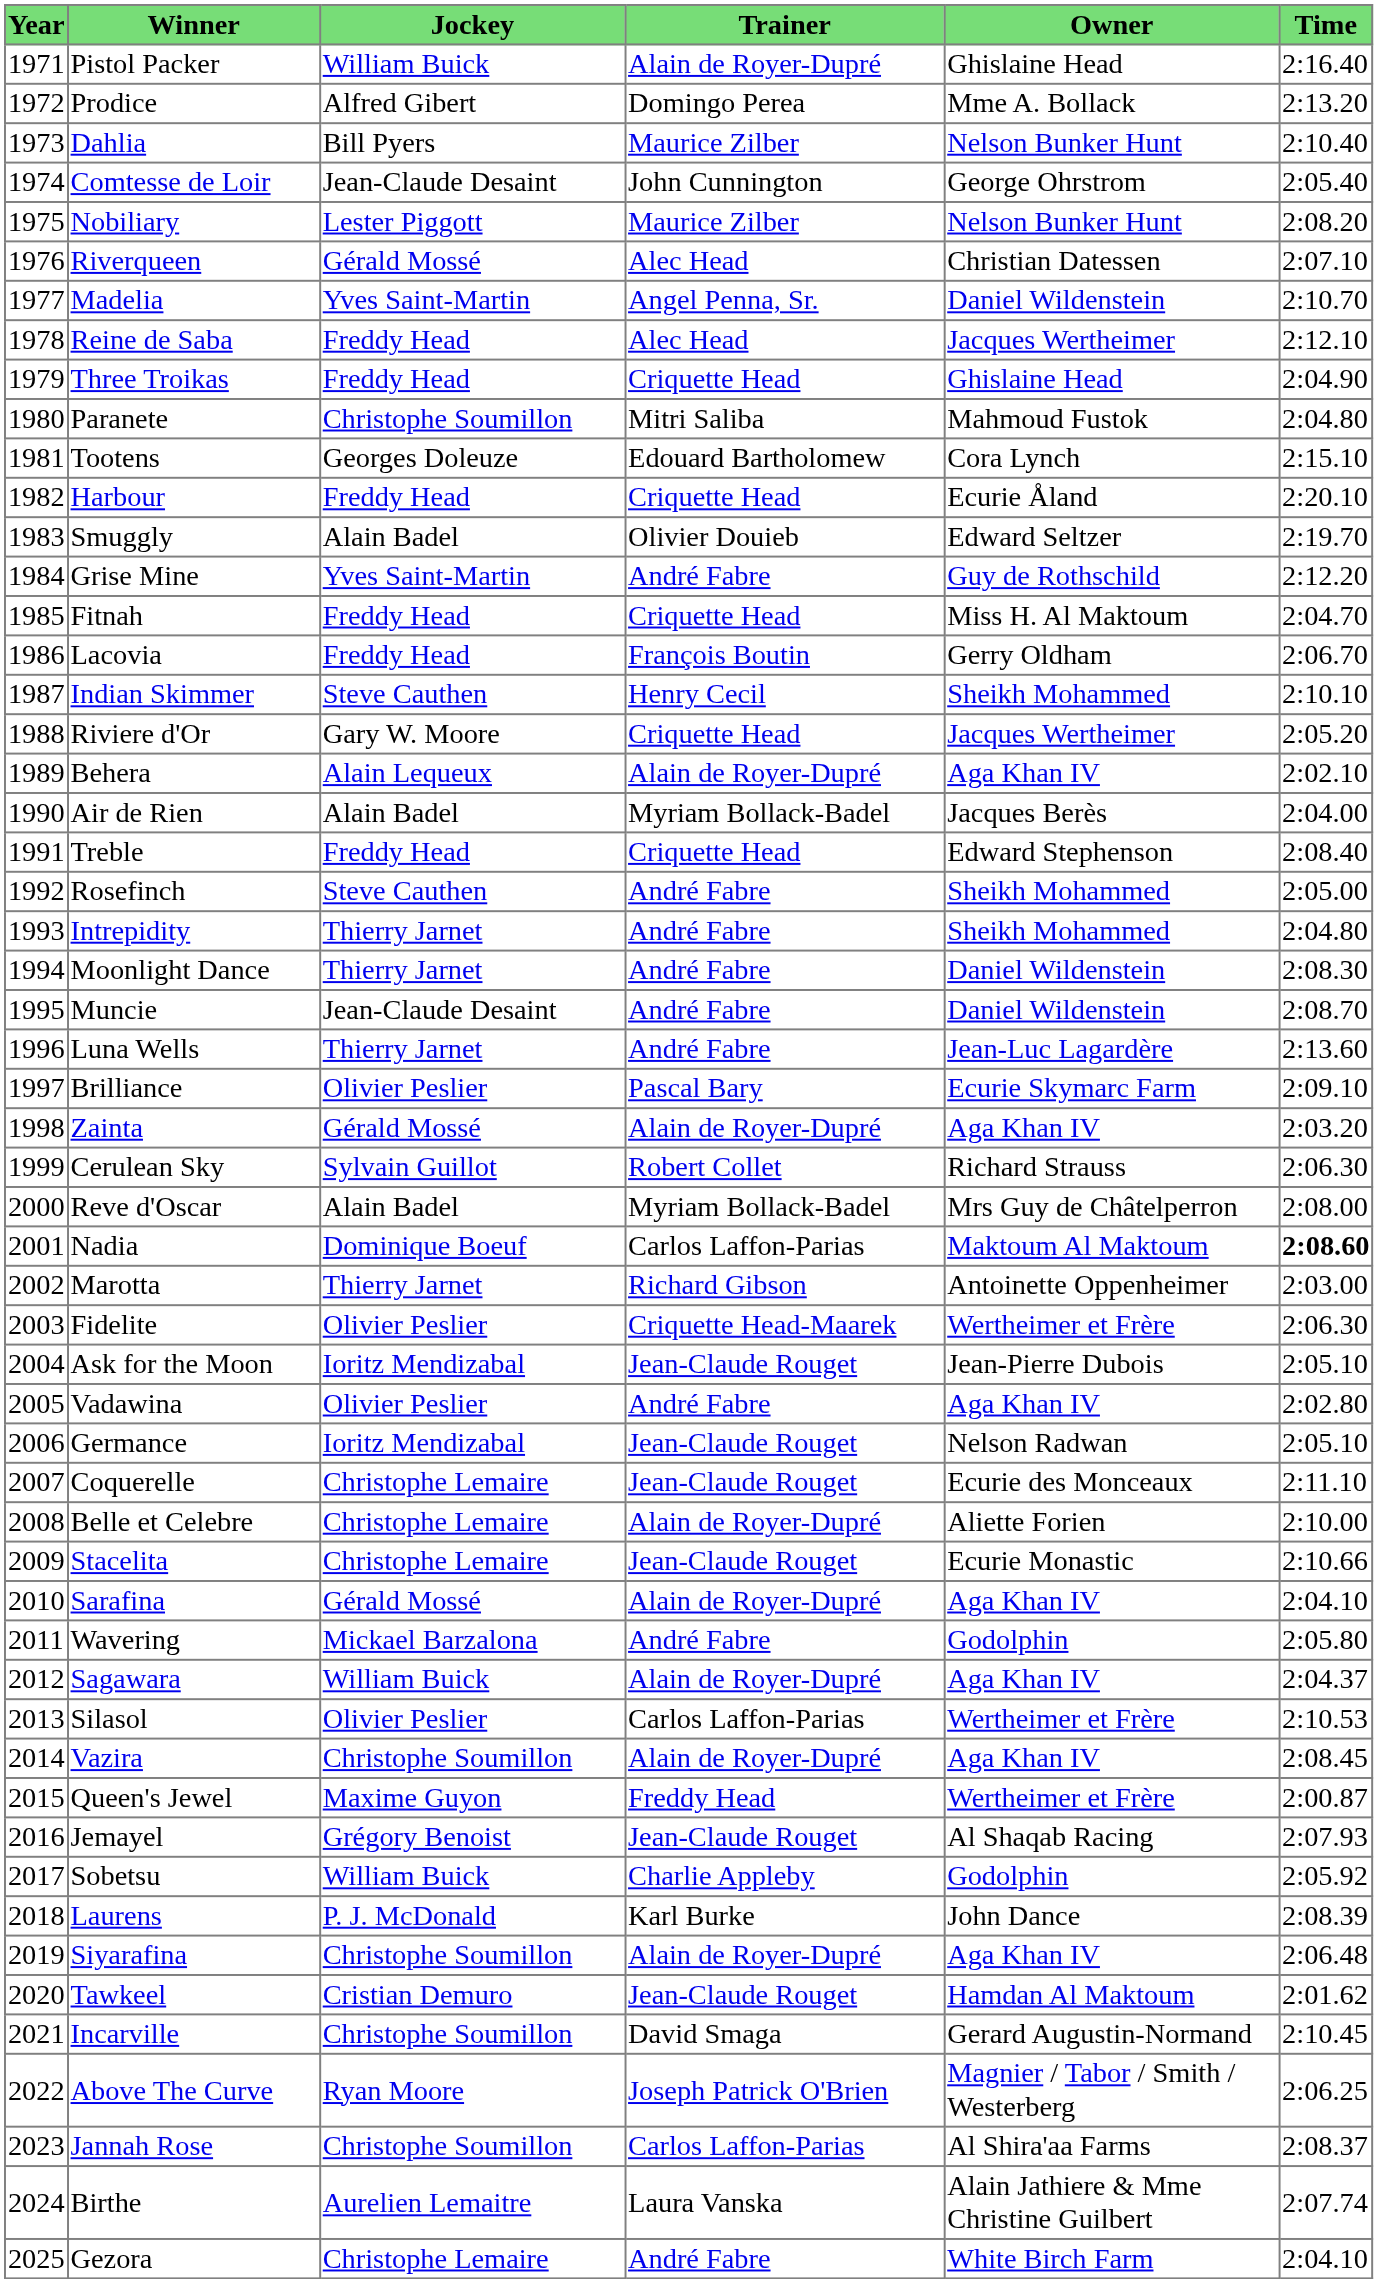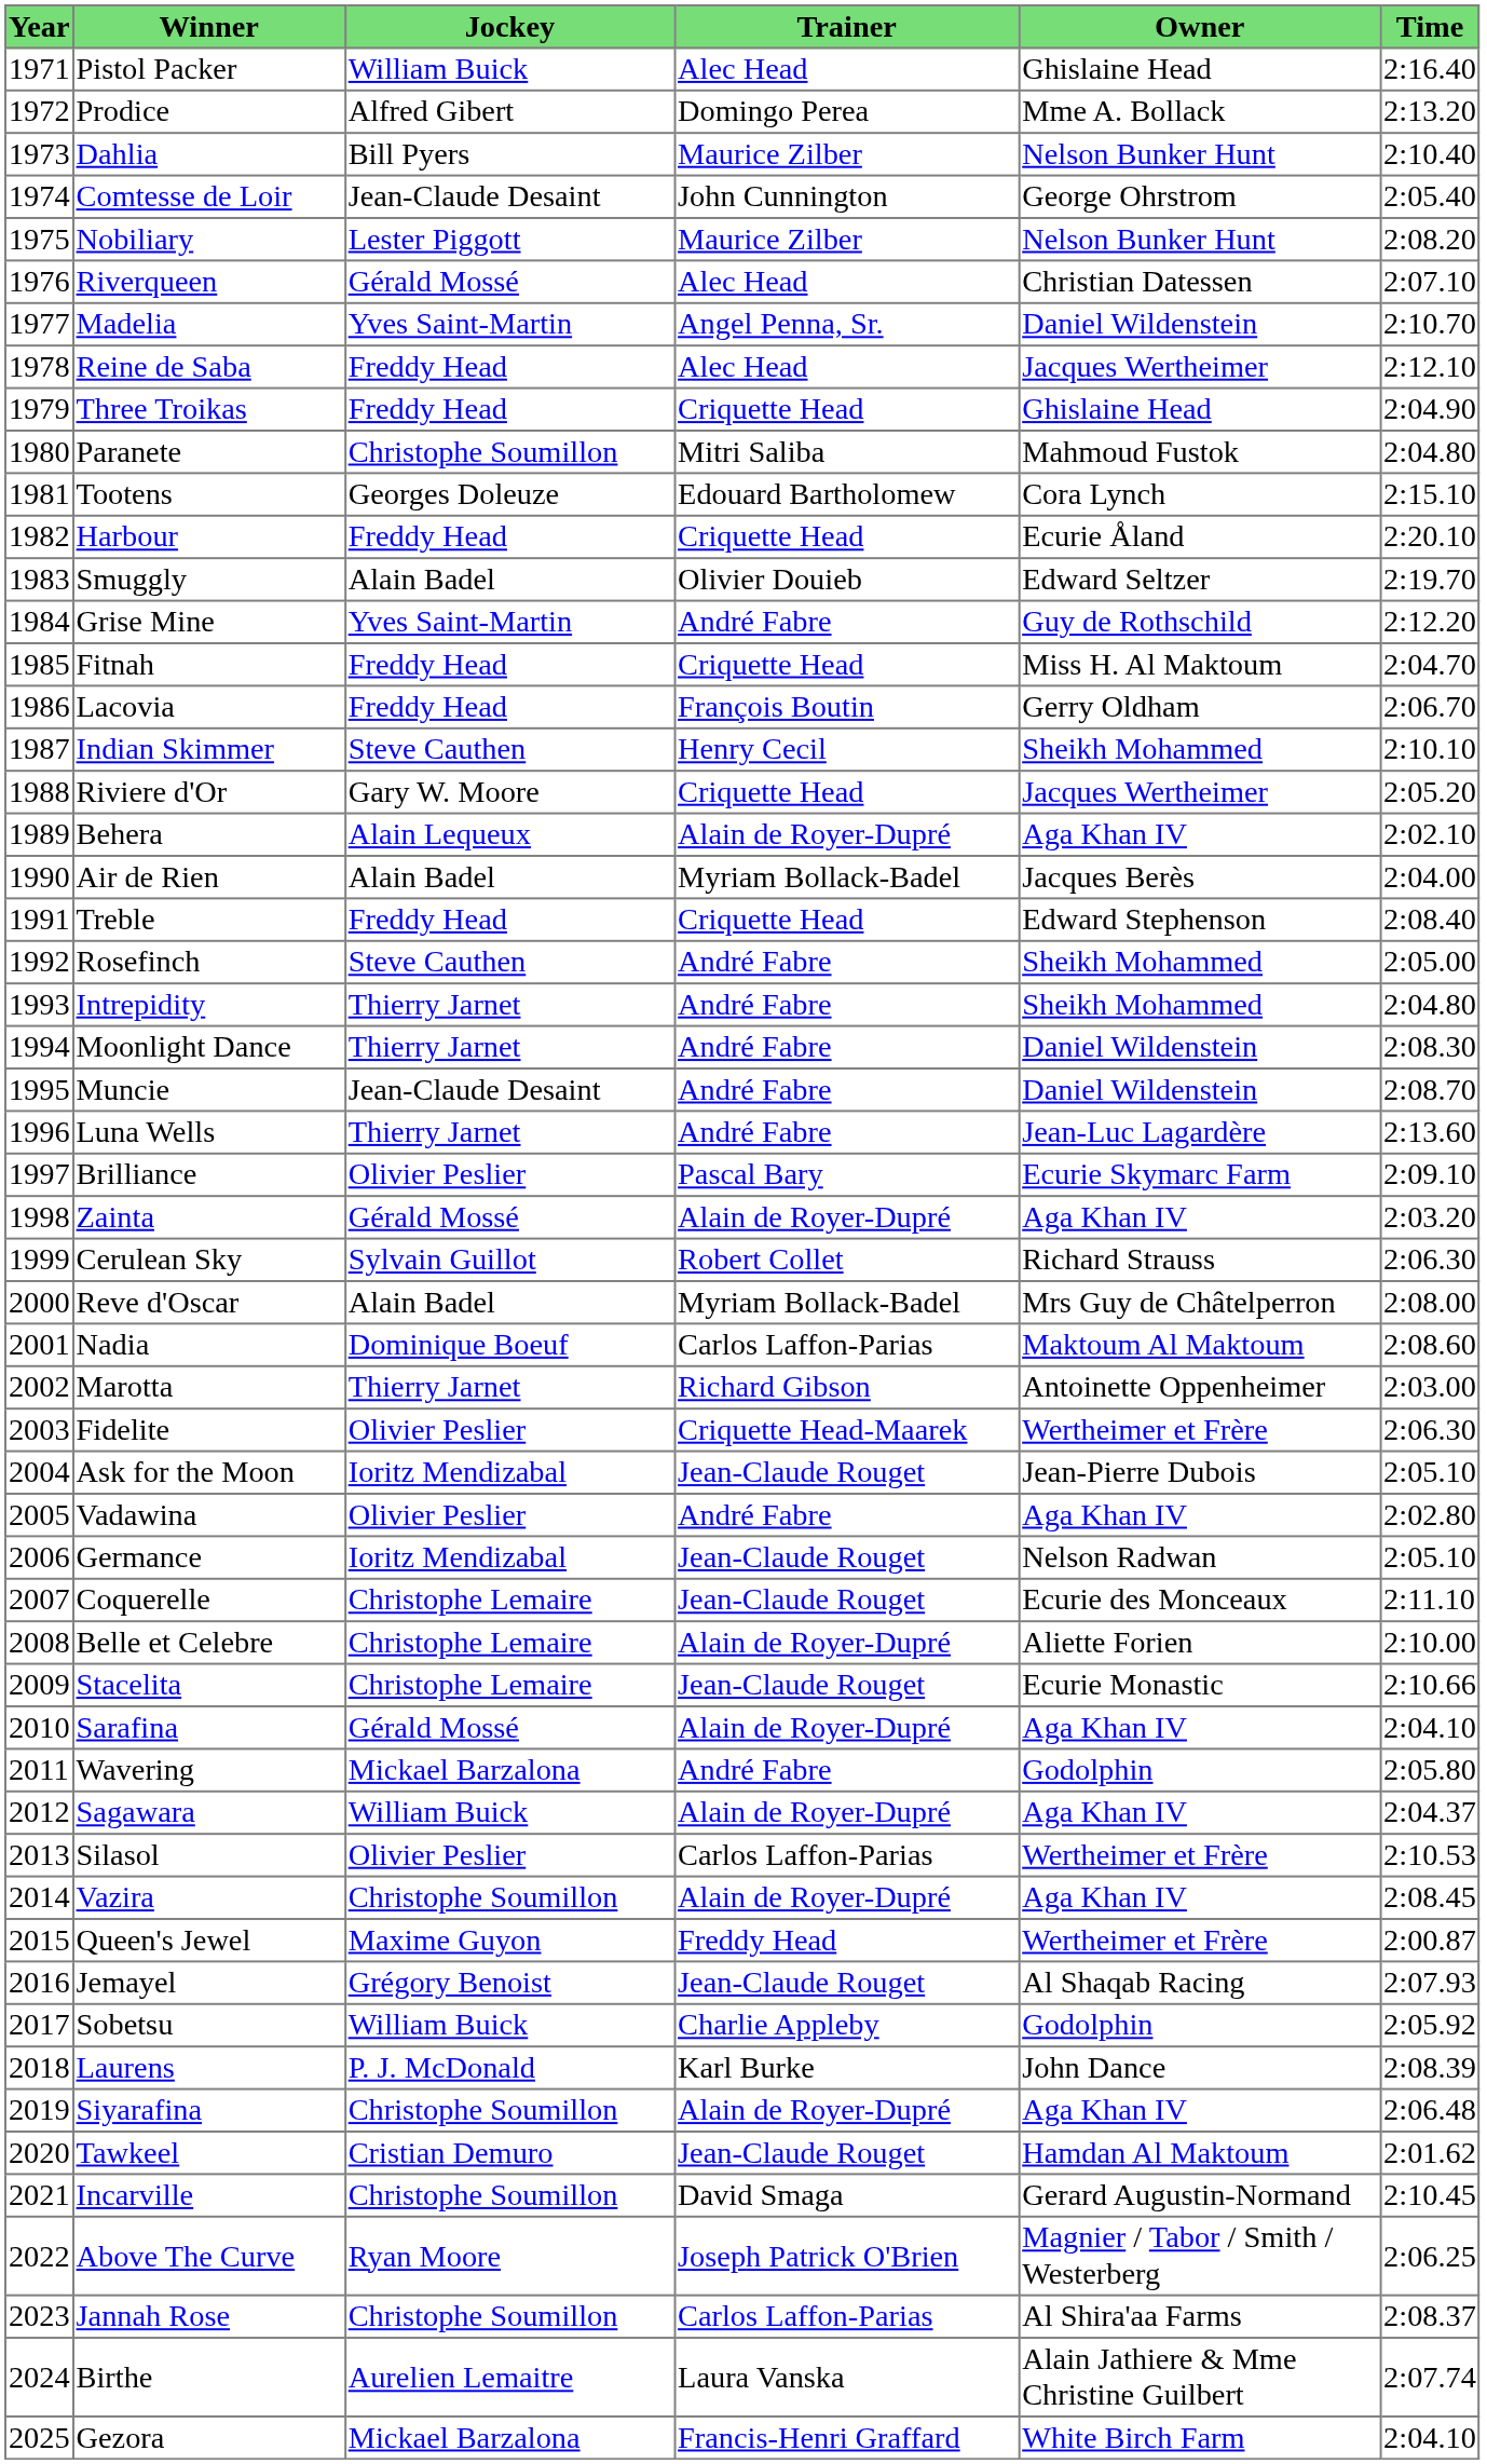Pistol Packer | Trainer: Alain de Royer-Dupré -> Alec Head
Nadia | Time: bold -> normal
Gezora | Jockey: Christophe Lemaire -> Mickael Barzalona
Gezora | Trainer: André Fabre -> Francis-Henri Graffard
